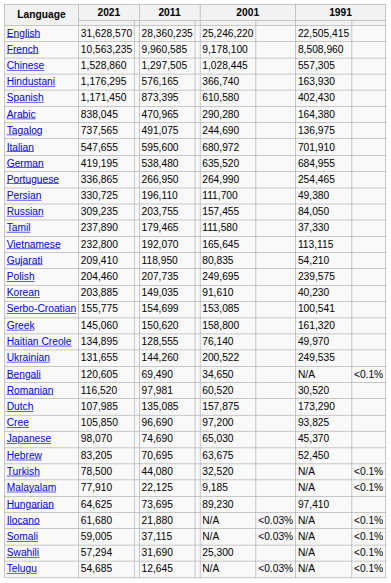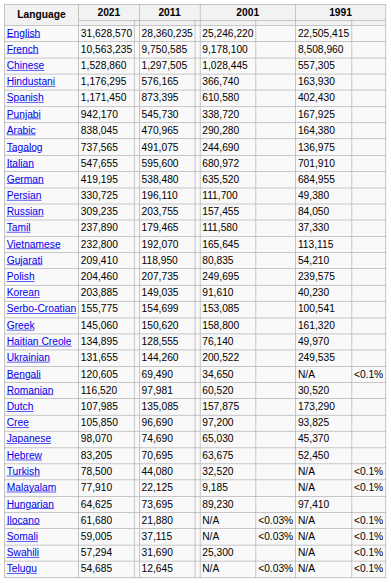French | column 4: 9,960,585 -> 9,750,585
+ row: Punjabi | 942,170 | 545,730 | 338,720 | 167,925
- row: Portuguese | 336,865 | 266,950 | 264,990 | 254,465
